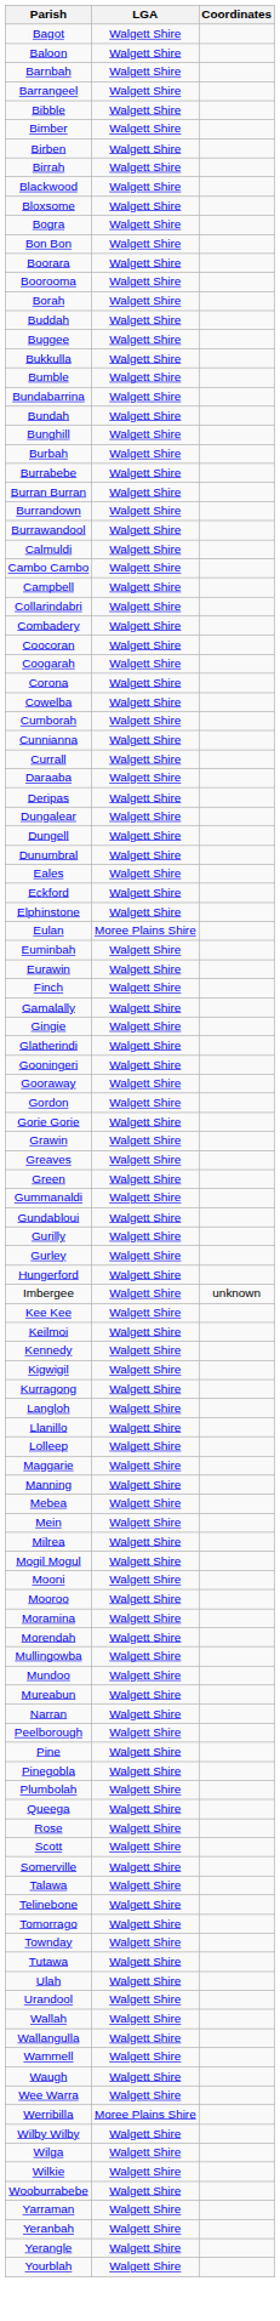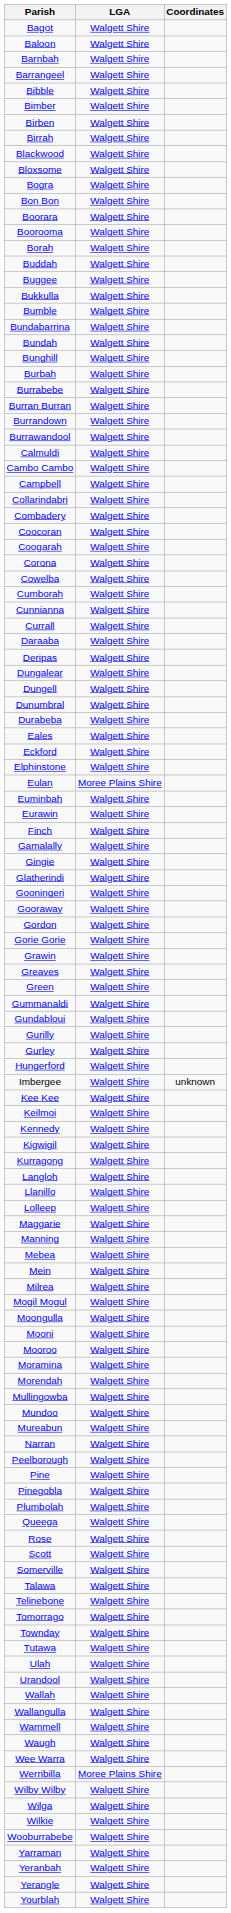+ row: Durabeba | Walgett Shire
+ row: Moongulla | Walgett Shire
